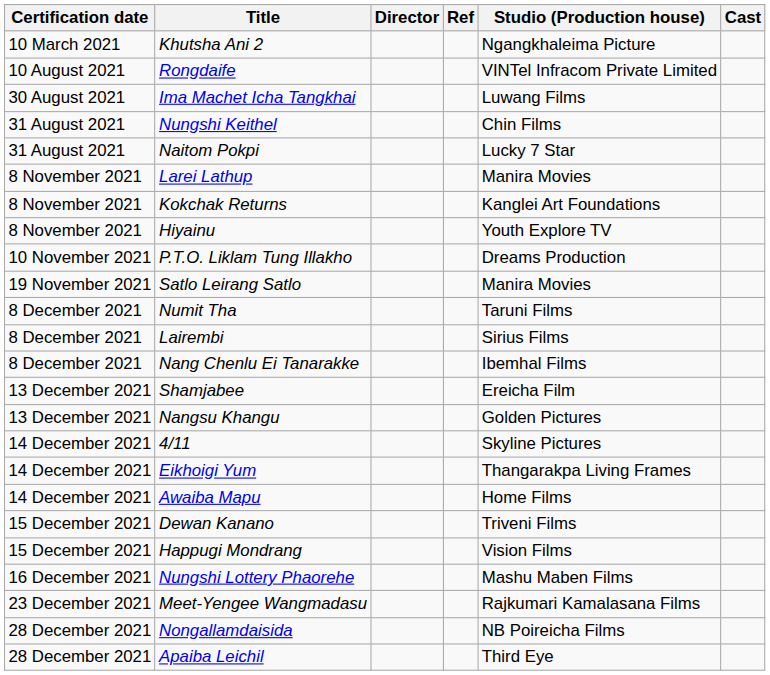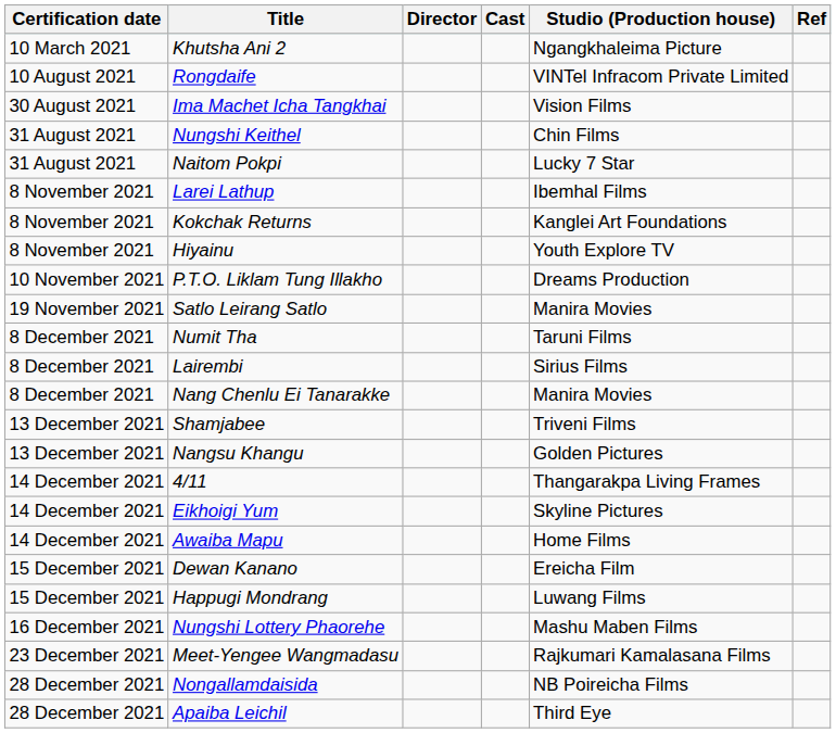columns swapped: Cast <-> Ref
Ima Machet Icha Tangkhai | Studio (Production house): Luwang Films -> Vision Films
Larei Lathup | Studio (Production house): Manira Movies -> Ibemhal Films
Nang Chenlu Ei Tanarakke | Studio (Production house): Ibemhal Films -> Manira Movies
Shamjabee | Studio (Production house): Ereicha Film -> Triveni Films
4/11 | Studio (Production house): Skyline Pictures -> Thangarakpa Living Frames
Eikhoigi Yum | Studio (Production house): Thangarakpa Living Frames -> Skyline Pictures
Dewan Kanano | Studio (Production house): Triveni Films -> Ereicha Film
Happugi Mondrang | Studio (Production house): Vision Films -> Luwang Films
